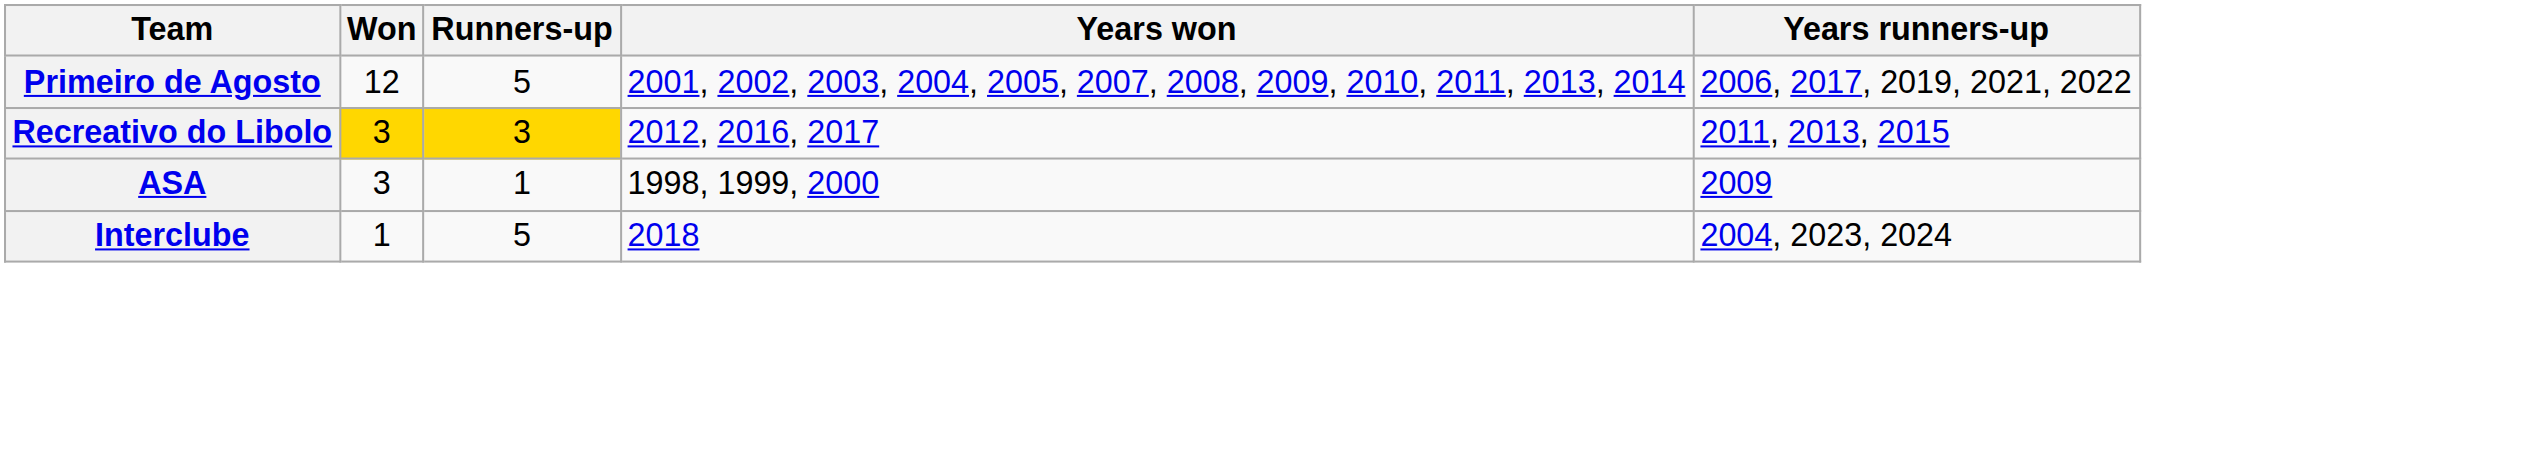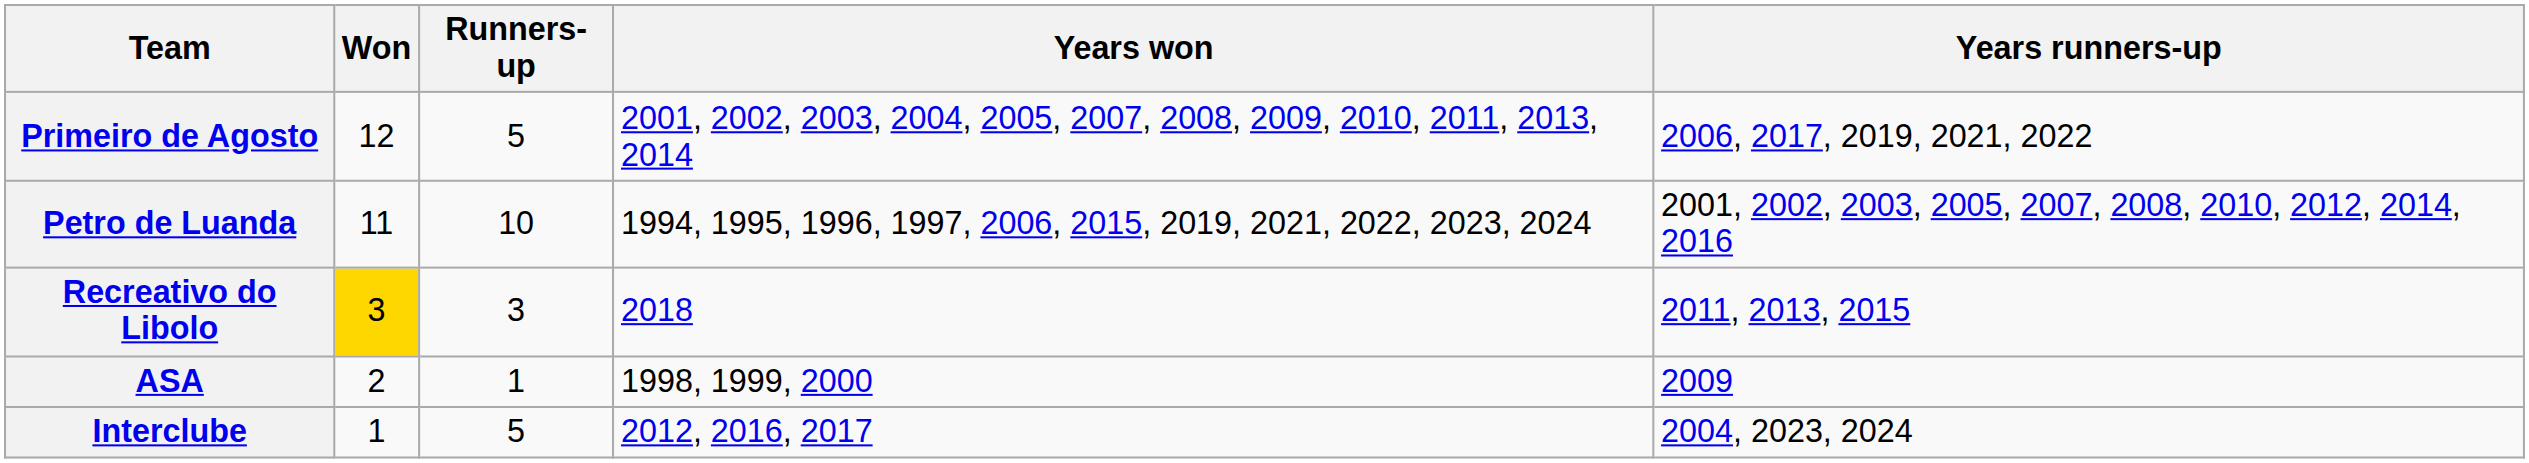+ row: Petro de Luanda | 11 | 10 | 1994, 1995, 1996, 1997, 2006, 2015, 2019, 2021, 2022, 2023, 2024 | 2001, 2002, 2003, 2005, 2007, 2008, 2010, 2012, 2014, 2016
Recreativo do Libolo | Runners-up: gold background -> no background
Recreativo do Libolo | Years won: 2012, 2016, 2017 -> 2018
ASA | Won: 3 -> 2
Interclube | Years won: 2018 -> 2012, 2016, 2017
